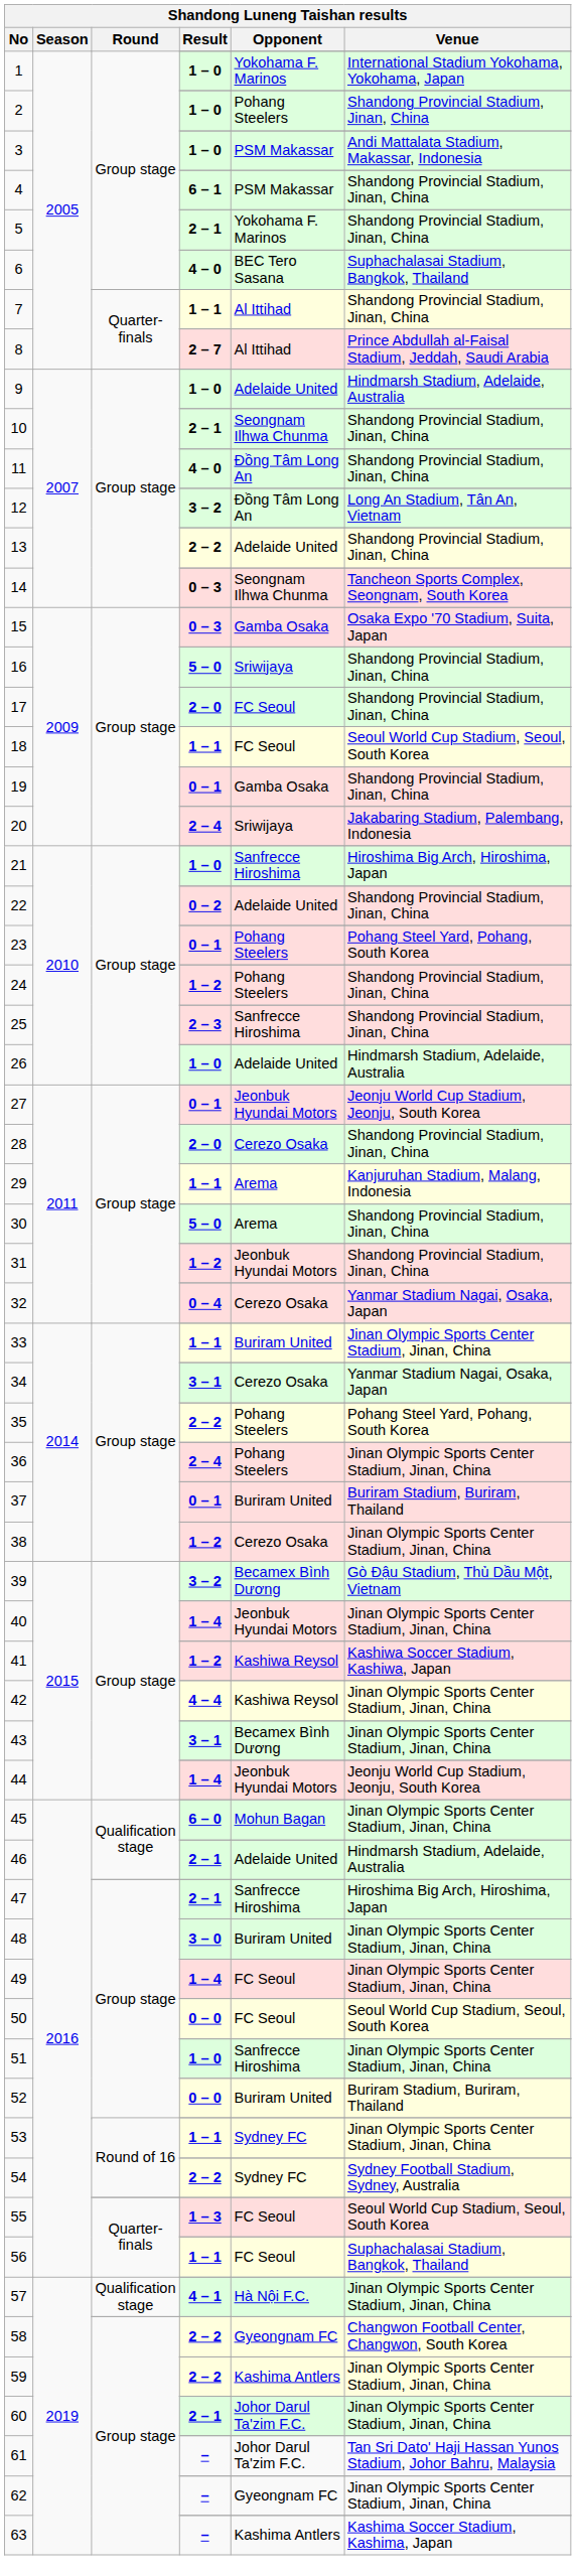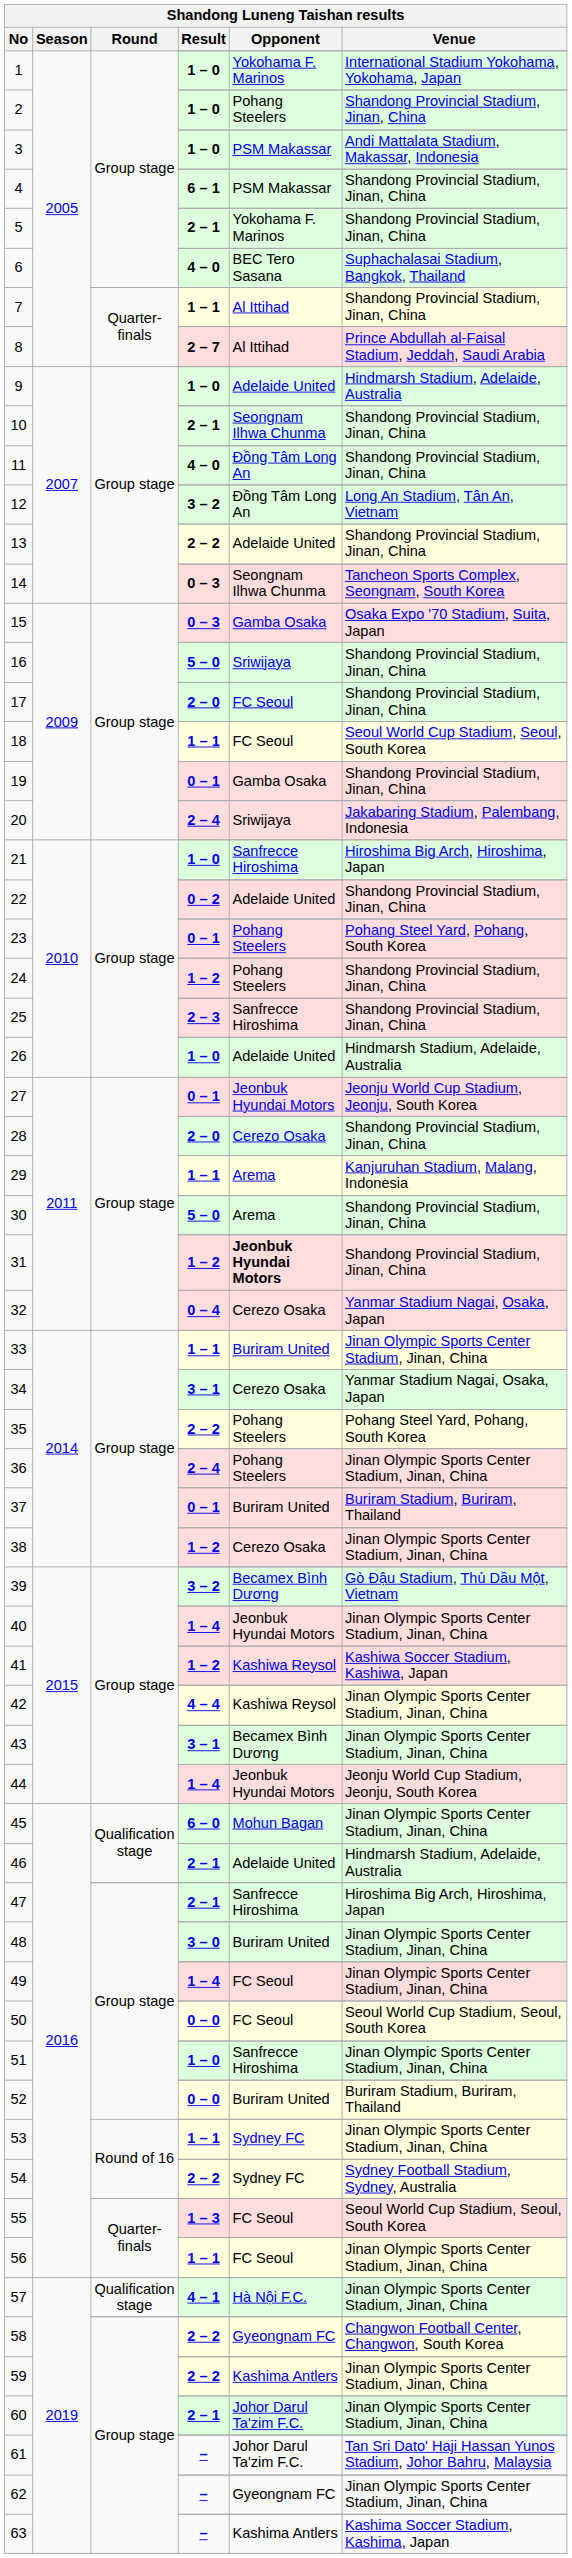31 / 1 – 2 | Opponent: normal -> bold
56 / 1 – 1 | Venue: Suphachalasai Stadium, Bangkok, Thailand -> Jinan Olympic Sports Center Stadium, Jinan, China
